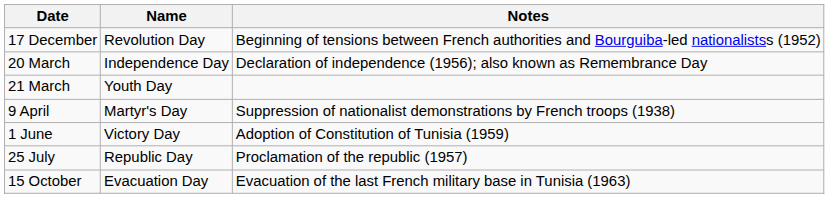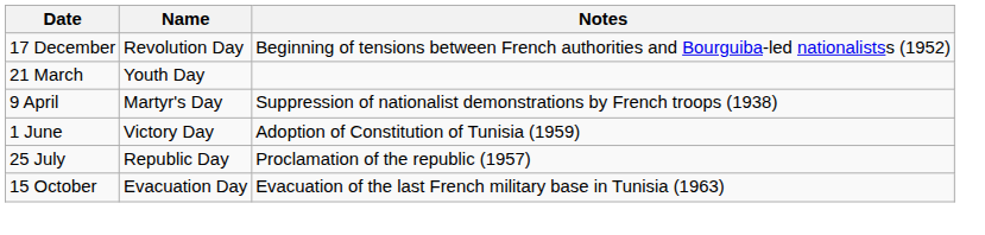- row: 20 March | Independence Day | Declaration of independence (1956); also known as Remembrance Day
